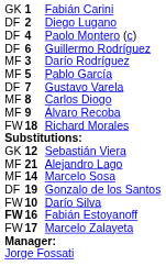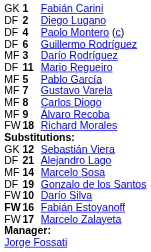+ row: DF | 11 | Mario Regueiro
Gustavo Varela | column 1: DF -> MF
Alejandro Lago | column 1: MF -> DF
